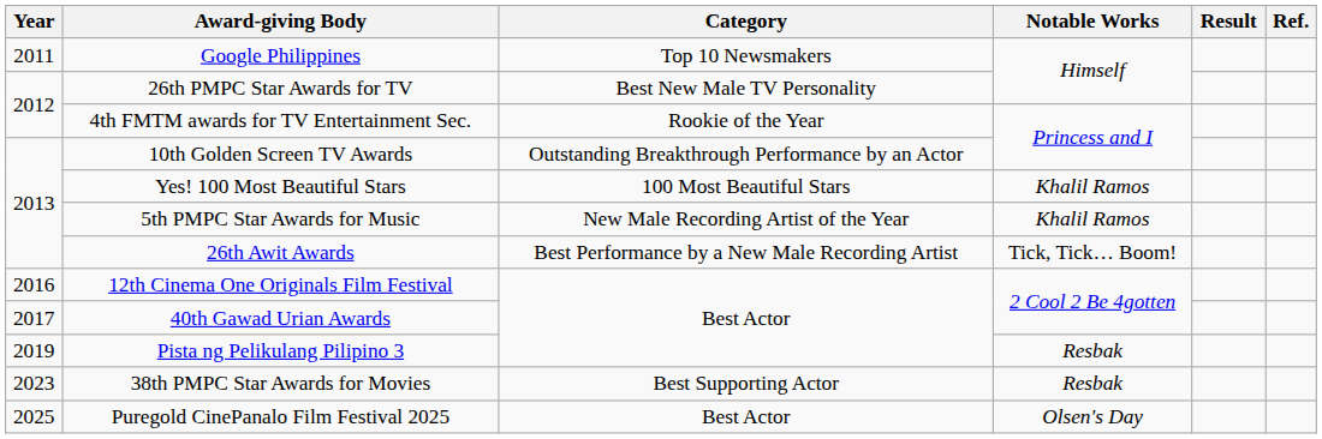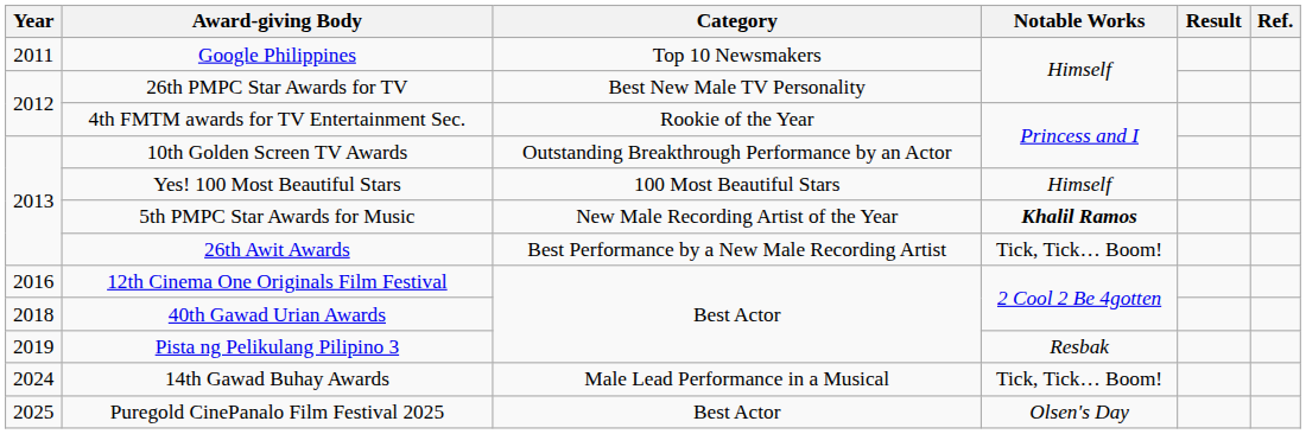Yes! 100 Most Beautiful Stars | Notable Works: Khalil Ramos -> Himself
5th PMPC Star Awards for Music | Notable Works: normal -> bold
40th Gawad Urian Awards | Year: 2017 -> 2018
- row: 2023 | 38th PMPC Star Awards for Movies | Best Supporting Actor | Resbak
+ row: 2024 | 14th Gawad Buhay Awards | Male Lead Performance in a Musical | Tick, Tick… Boom!
